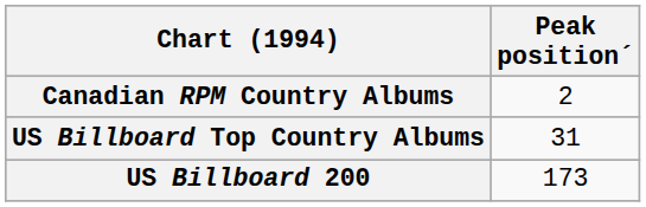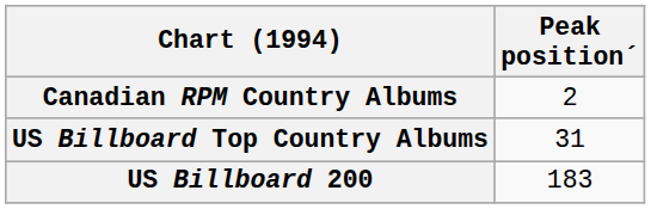US Billboard 200 | Peak position´: 173 -> 183
